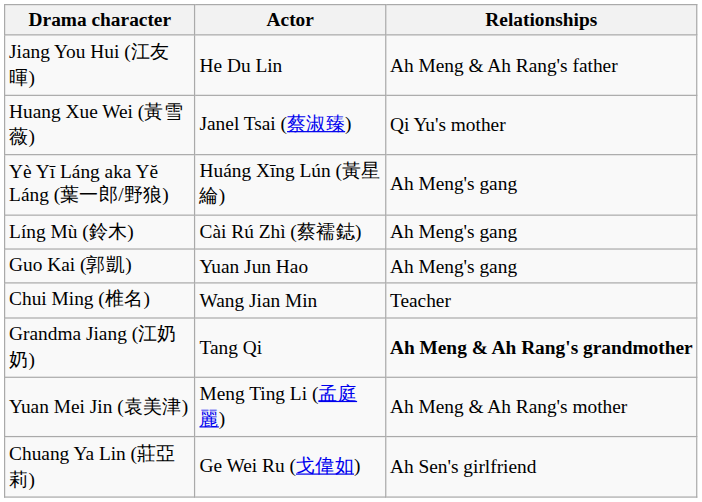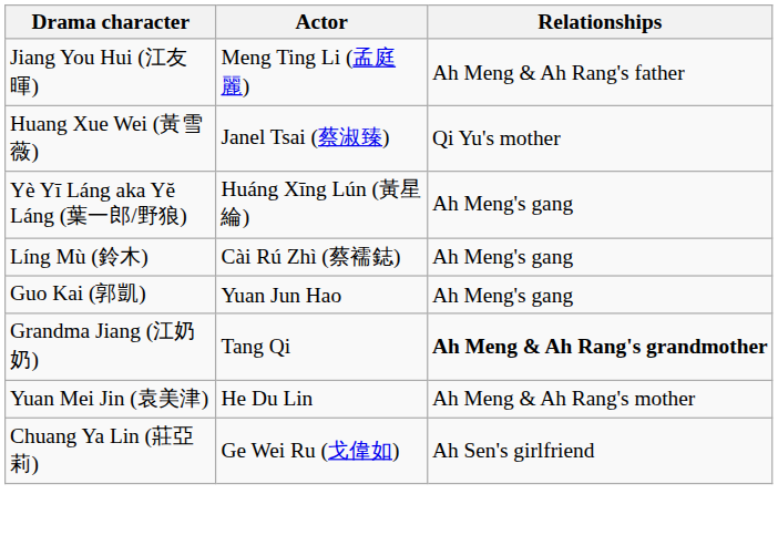Jiang You Hui (江友暉) | Actor: He Du Lin -> Meng Ting Li (孟庭麗)
- row: Chui Ming (椎名) | Wang Jian Min | Teacher
Yuan Mei Jin (袁美津) | Actor: Meng Ting Li (孟庭麗) -> He Du Lin
